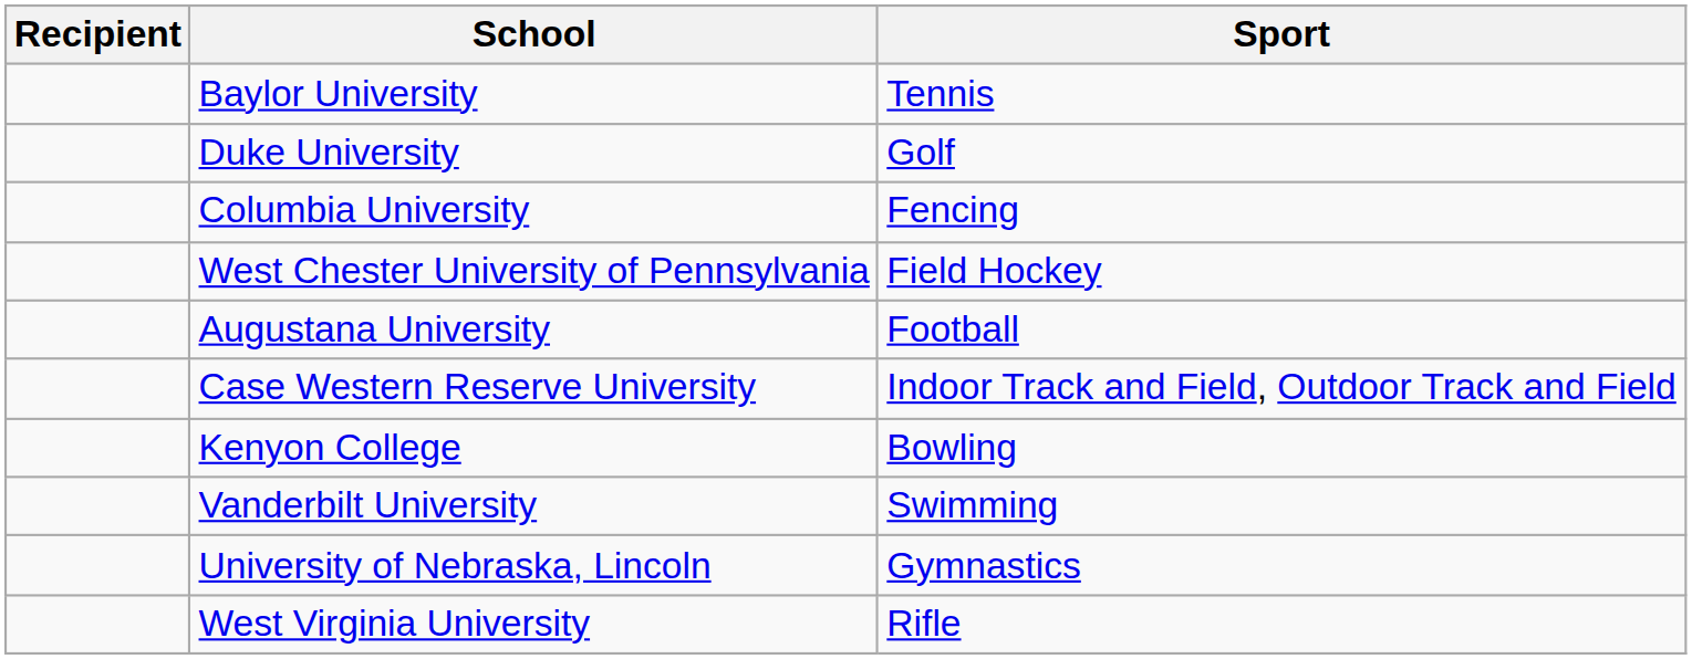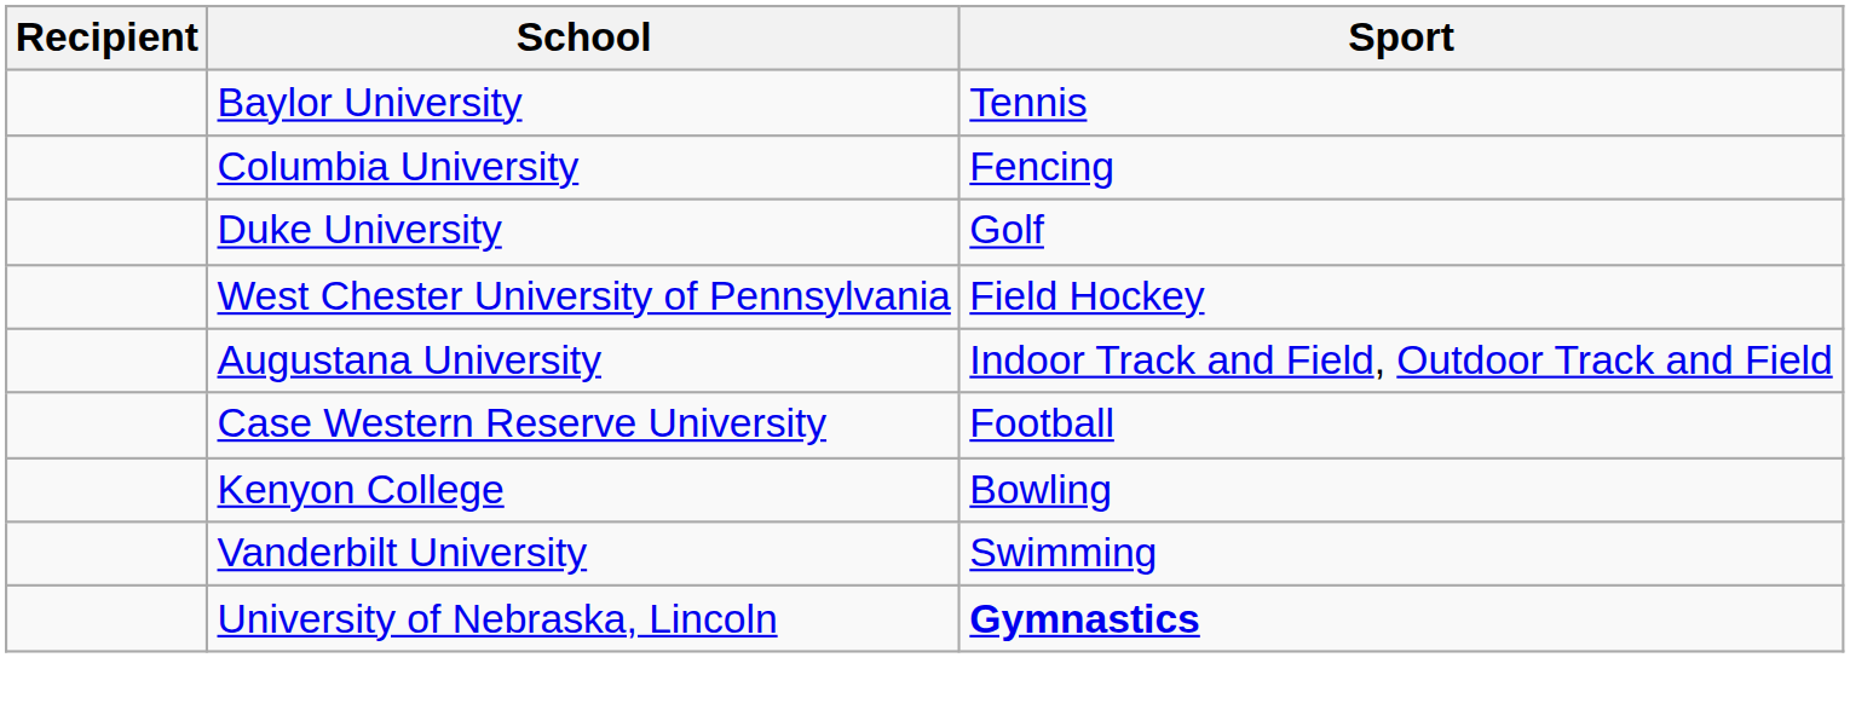rows swapped: Columbia University <-> Duke University
Augustana University | Sport: Football -> Indoor Track and Field, Outdoor Track and Field
Case Western Reserve University | Sport: Indoor Track and Field, Outdoor Track and Field -> Football
University of Nebraska, Lincoln | Sport: normal -> bold
- row: West Virginia University | Rifle
